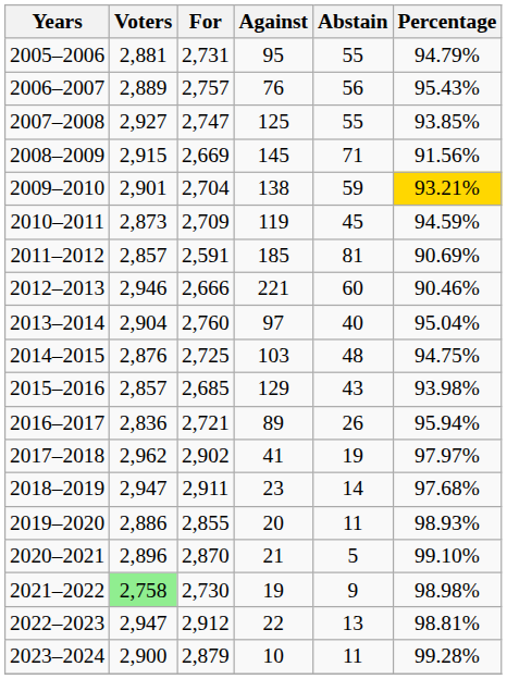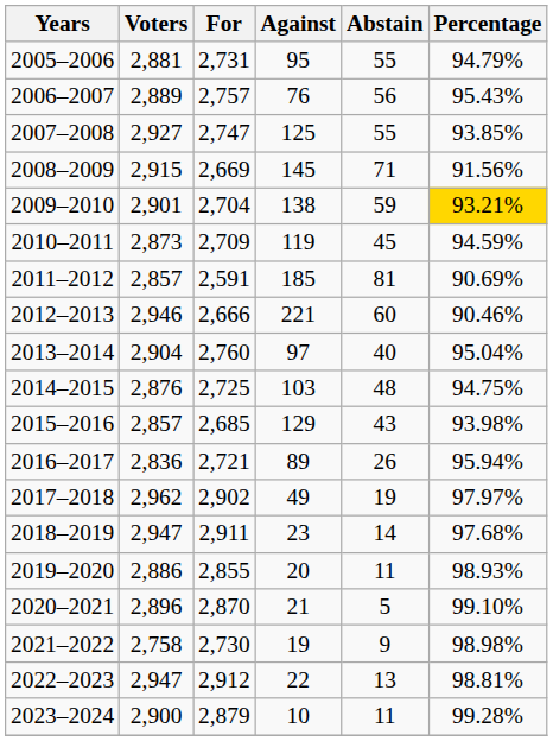2017–2018 | Against: 41 -> 49
2021–2022 | Voters: lightgreen background -> no background
